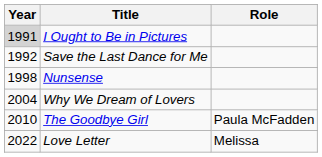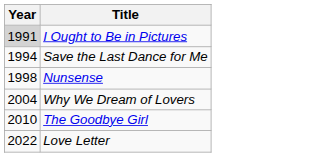- column: Role | Paula McFadden | Melissa
Save the Last Dance for Me | Year: 1992 -> 1994
